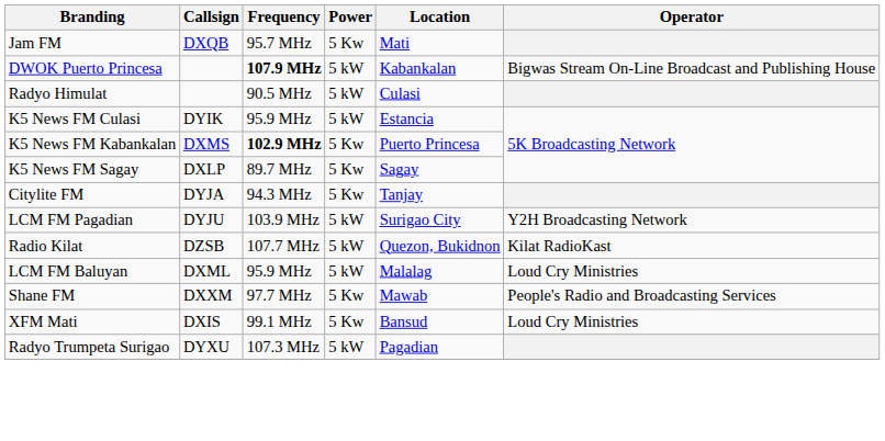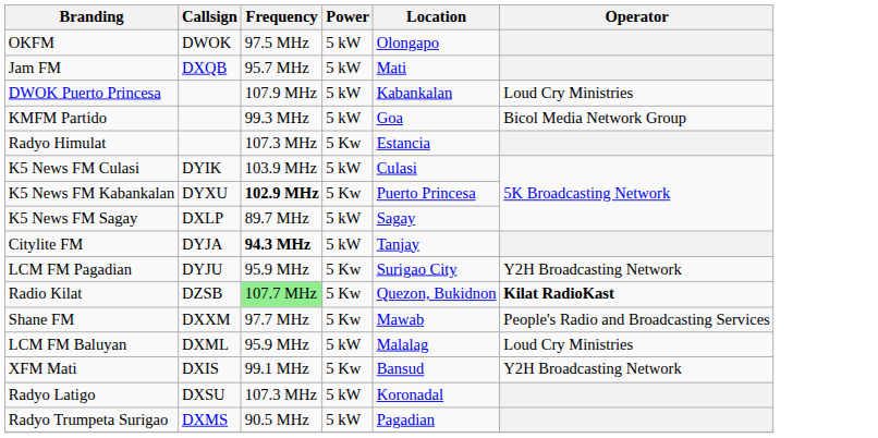+ row: OKFM | DWOK | 97.5 MHz | 5 kW | Olongapo
Jam FM | Power: 5 Kw -> 5 kW
DWOK Puerto Princesa | Frequency: bold -> normal
DWOK Puerto Princesa | Operator: Bigwas Stream On-Line Broadcast and Publishing House -> Loud Cry Ministries
+ row: KMFM Partido | 99.3 MHz | 5 kW | Goa | Bicol Media Network Group
Radyo Himulat | Frequency: 90.5 MHz -> 107.3 MHz
Radyo Himulat | Power: 5 kW -> 5 Kw
Radyo Himulat | Location: Culasi -> Estancia
K5 News FM Culasi | Frequency: 95.9 MHz -> 103.9 MHz
K5 News FM Culasi | Location: Estancia -> Culasi
K5 News FM Kabankalan | Callsign: DXMS -> DYXU
K5 News FM Sagay | Power: 5 Kw -> 5 kW
Citylite FM | Frequency: normal -> bold
Citylite FM | Power: 5 Kw -> 5 kW
LCM FM Pagadian | Frequency: 103.9 MHz -> 95.9 MHz
LCM FM Pagadian | Power: 5 kW -> 5 Kw
Radio Kilat | Frequency: no background -> lightgreen background
Radio Kilat | Power: 5 kW -> 5 Kw
Radio Kilat | Operator: normal -> bold
rows swapped: LCM FM Baluyan <-> Shane FM
XFM Mati | Operator: Loud Cry Ministries -> Y2H Broadcasting Network
+ row: Radyo Latigo | DXSU | 107.3 MHz | 5 kW | Koronadal
Radyo Trumpeta Surigao | Callsign: DYXU -> DXMS
Radyo Trumpeta Surigao | Frequency: 107.3 MHz -> 90.5 MHz
